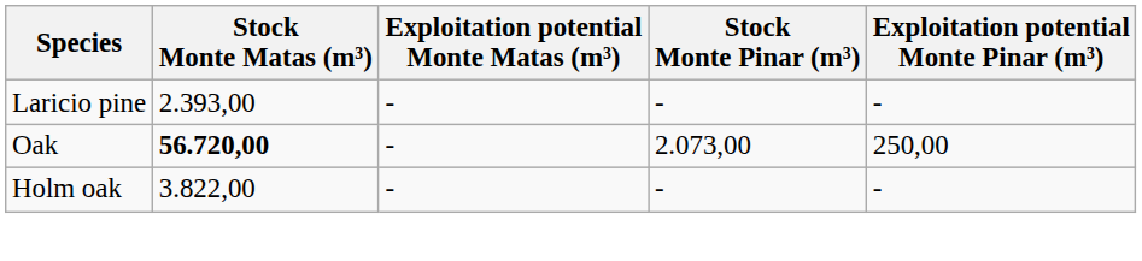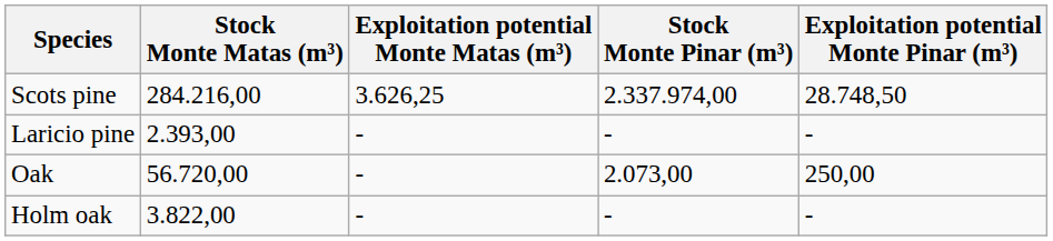+ row: Scots pine | 284.216,00 | 3.626,25 | 2.337.974,00 | 28.748,50
Oak | Stock Monte Matas (m³): bold -> normal
